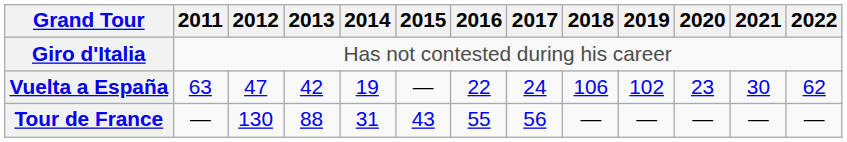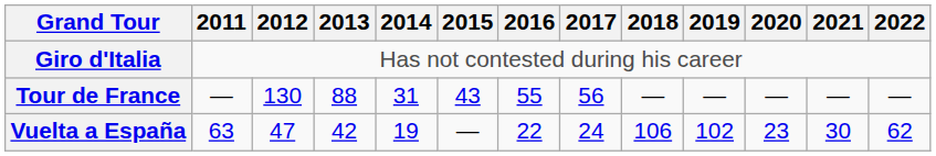rows swapped: Tour de France <-> Vuelta a España
